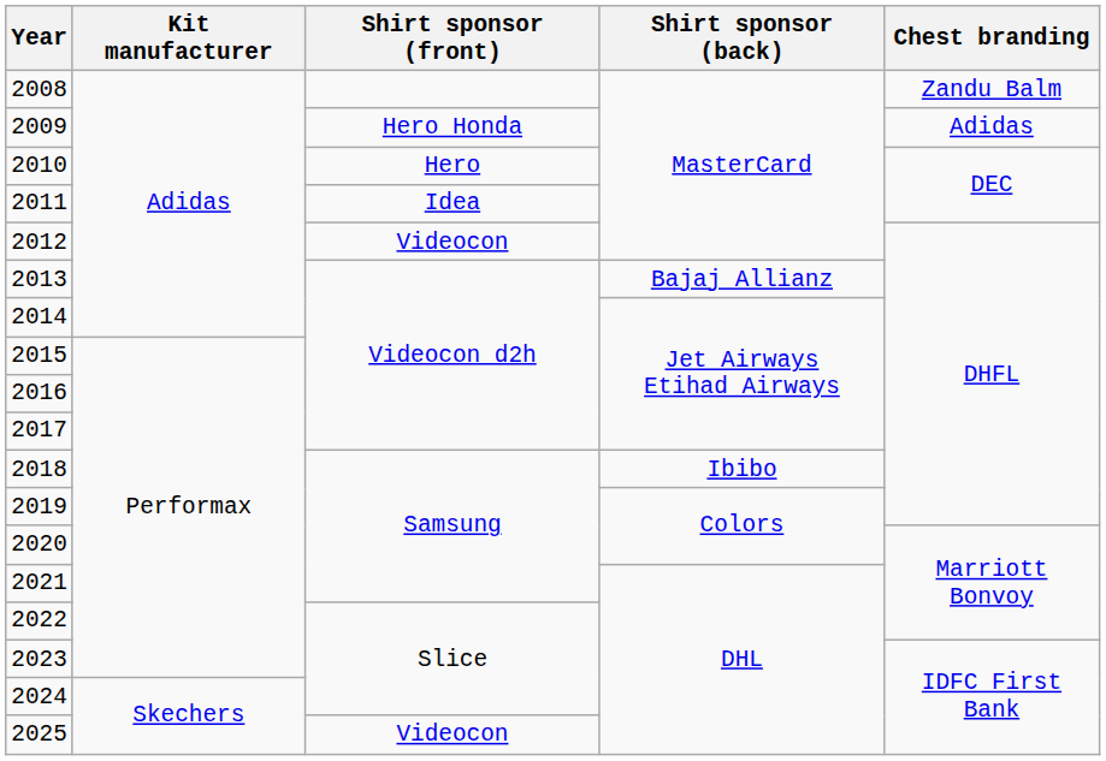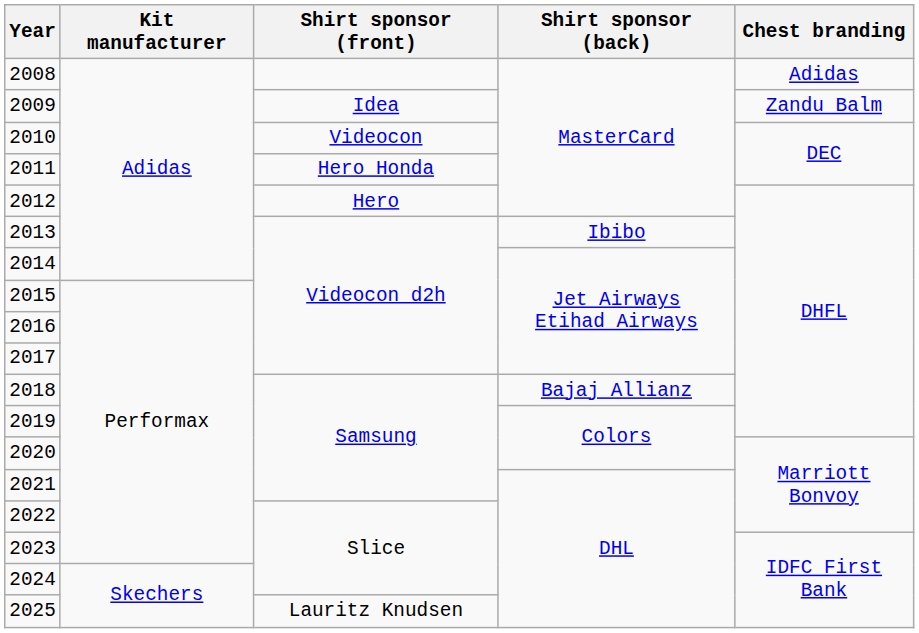2008 | Chest branding: Zandu Balm -> Adidas
2009 | Shirt sponsor (front): Hero Honda -> Idea
2009 | Chest branding: Adidas -> Zandu Balm
2010 | Shirt sponsor (front): Hero -> Videocon
2011 | Shirt sponsor (front): Idea -> Hero Honda
2012 | Shirt sponsor (front): Videocon -> Hero
2013 | Shirt sponsor (back): Bajaj Allianz -> Ibibo
2018 | Shirt sponsor (back): Ibibo -> Bajaj Allianz
2025 | Shirt sponsor (front): Videocon -> Lauritz Knudsen
